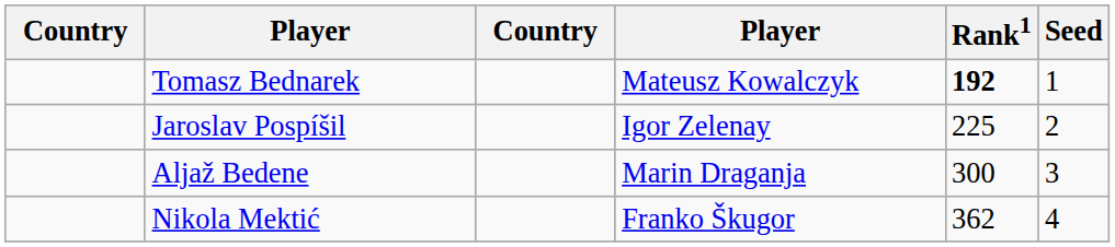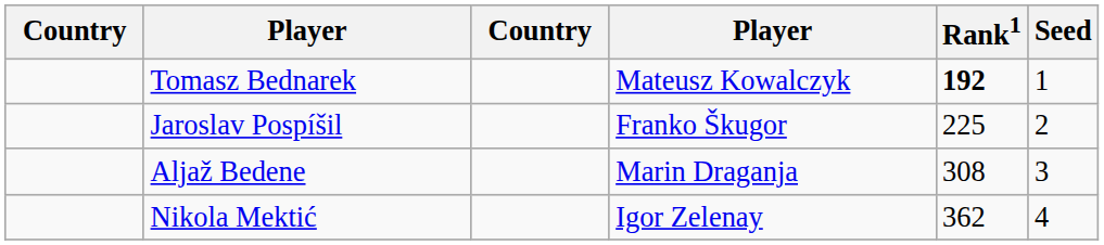Jaroslav Pospíšil | column 4: Igor Zelenay -> Franko Škugor
Aljaž Bedene | Rank1: 300 -> 308
Nikola Mektić | column 4: Franko Škugor -> Igor Zelenay
